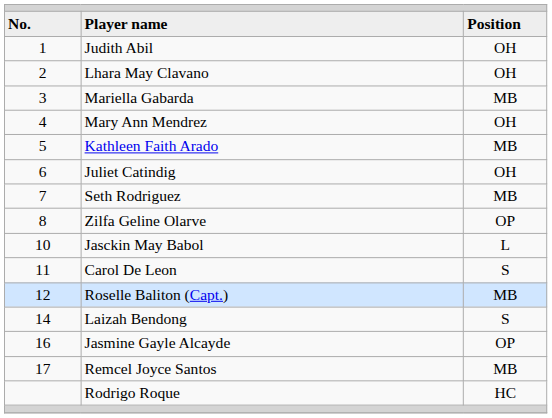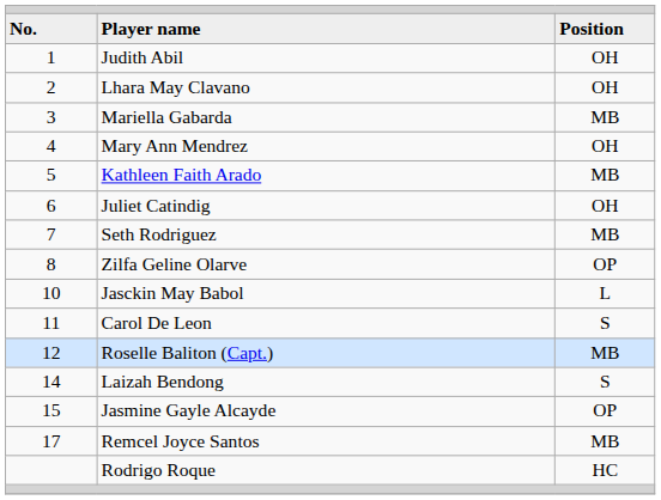Jasmine Gayle Alcayde | column 1: 16 -> 15
